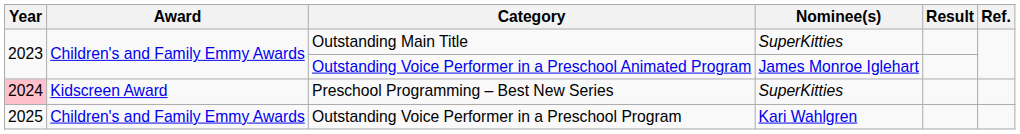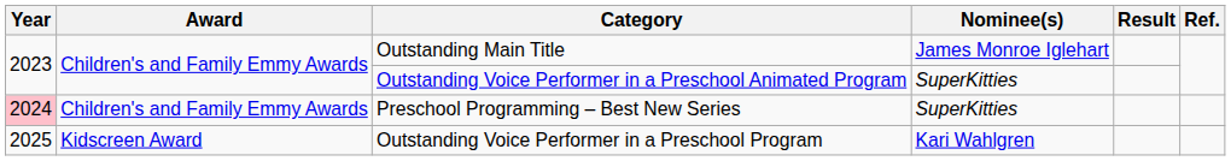Outstanding Main Title | Nominee(s): SuperKitties -> James Monroe Iglehart
Outstanding Voice Performer in a Preschool Animated Program | Nominee(s): James Monroe Iglehart -> SuperKitties
Preschool Programming – Best New Series | Award: Kidscreen Award -> Children's and Family Emmy Awards
Outstanding Voice Performer in a Preschool Program | Award: Children's and Family Emmy Awards -> Kidscreen Award
